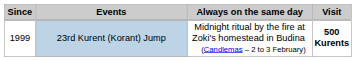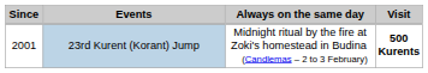23rd Kurent (Korant) Jump | Since: 1999 -> 2001
